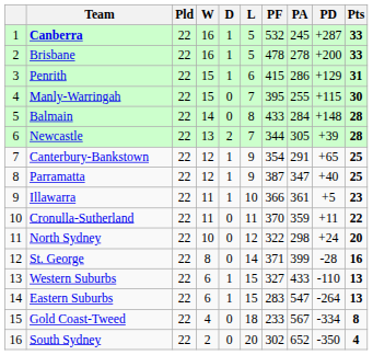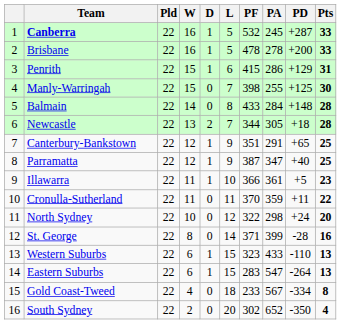Manly-Warringah | PF: 395 -> 398
Manly-Warringah | PD: +115 -> +125
Newcastle | PD: +39 -> +18
Canterbury-Bankstown | PF: 354 -> 351
Western Suburbs | PF: 327 -> 323
